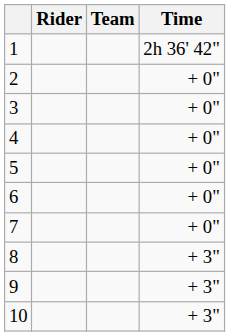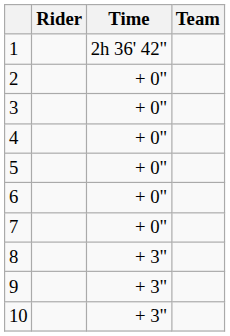columns swapped: Team <-> Time
